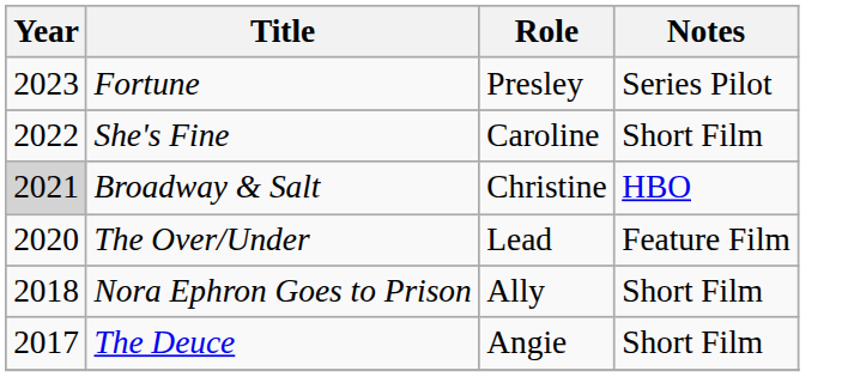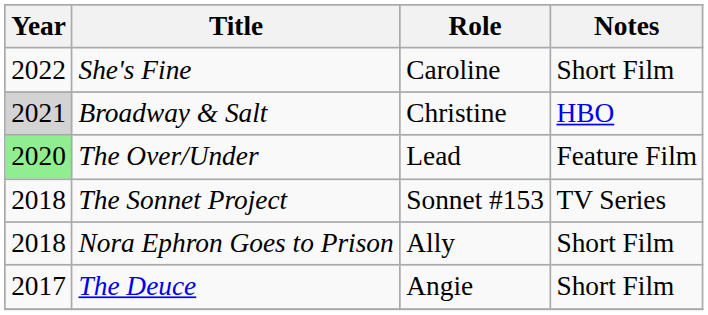- row: 2023 | Fortune | Presley | Series Pilot
The Over/Under | Year: no background -> lightgreen background
+ row: 2018 | The Sonnet Project | Sonnet #153 | TV Series
